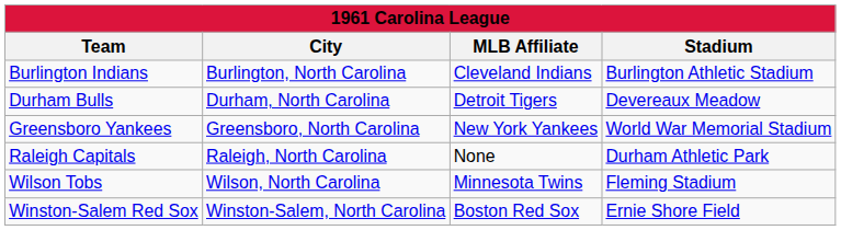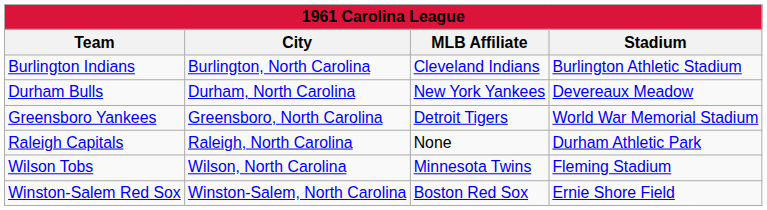Durham Bulls | MLB Affiliate: Detroit Tigers -> New York Yankees
Greensboro Yankees | MLB Affiliate: New York Yankees -> Detroit Tigers
